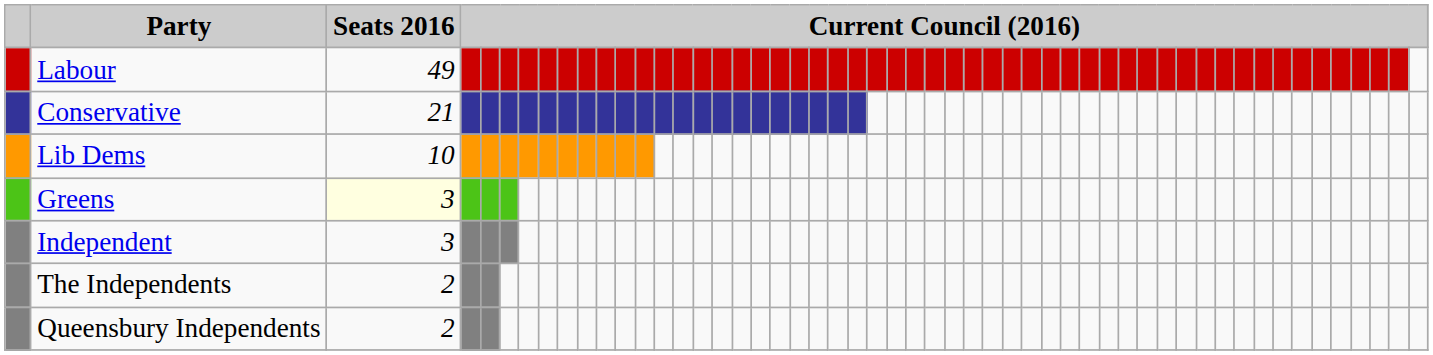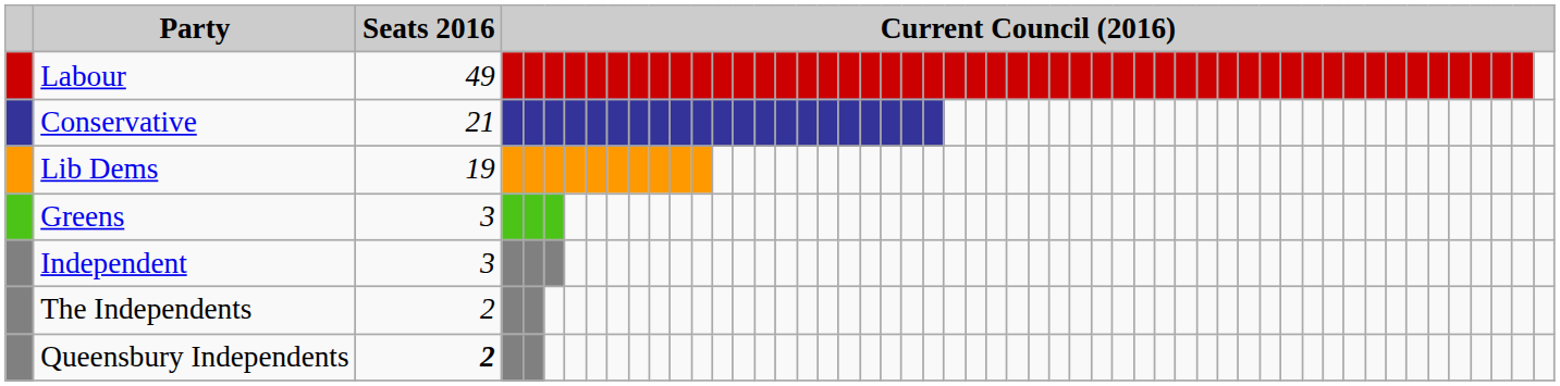Lib Dems | Seats 2016: 10 -> 19
Greens | Seats 2016: lightyellow background -> no background
Queensbury Independents | Seats 2016: normal -> bold
